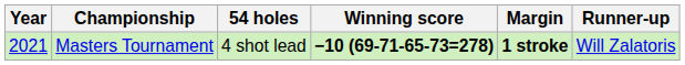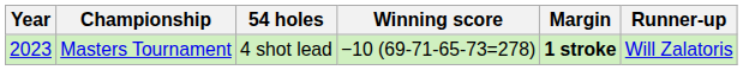Masters Tournament | Year: 2021 -> 2023
Masters Tournament | Winning score: bold -> normal
